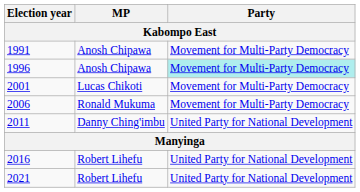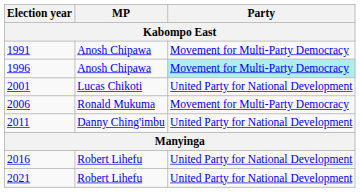2001 | Party: Movement for Multi-Party Democracy -> United Party for National Development
